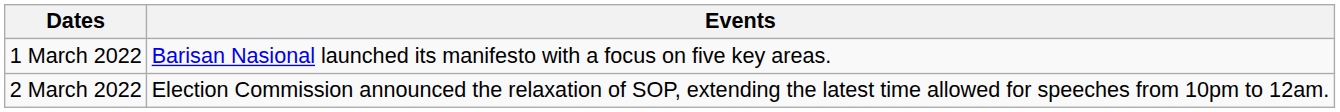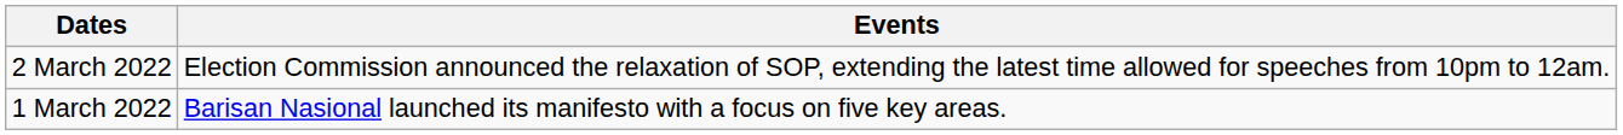rows swapped: 1 March 2022 <-> 2 March 2022
